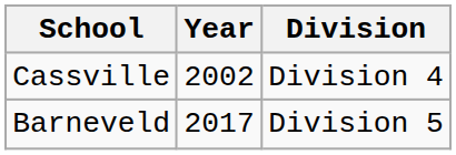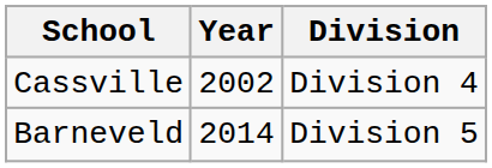Barneveld | Year: 2017 -> 2014
